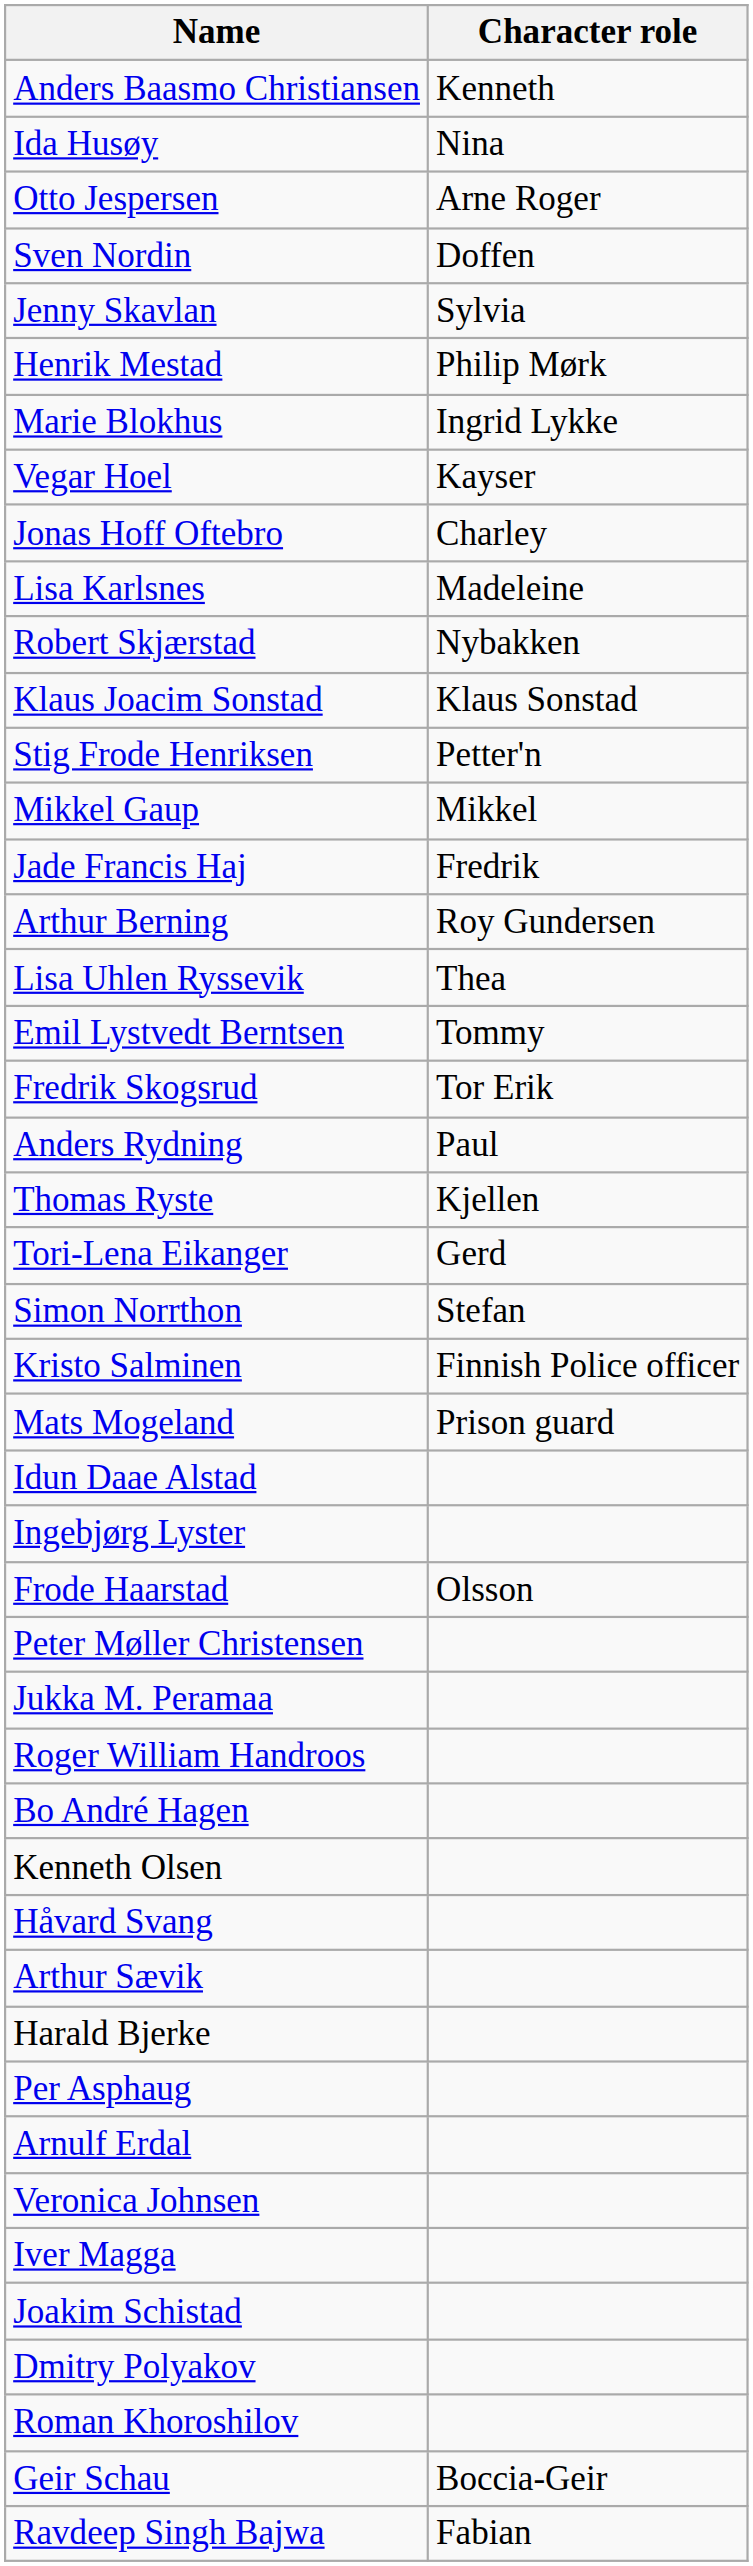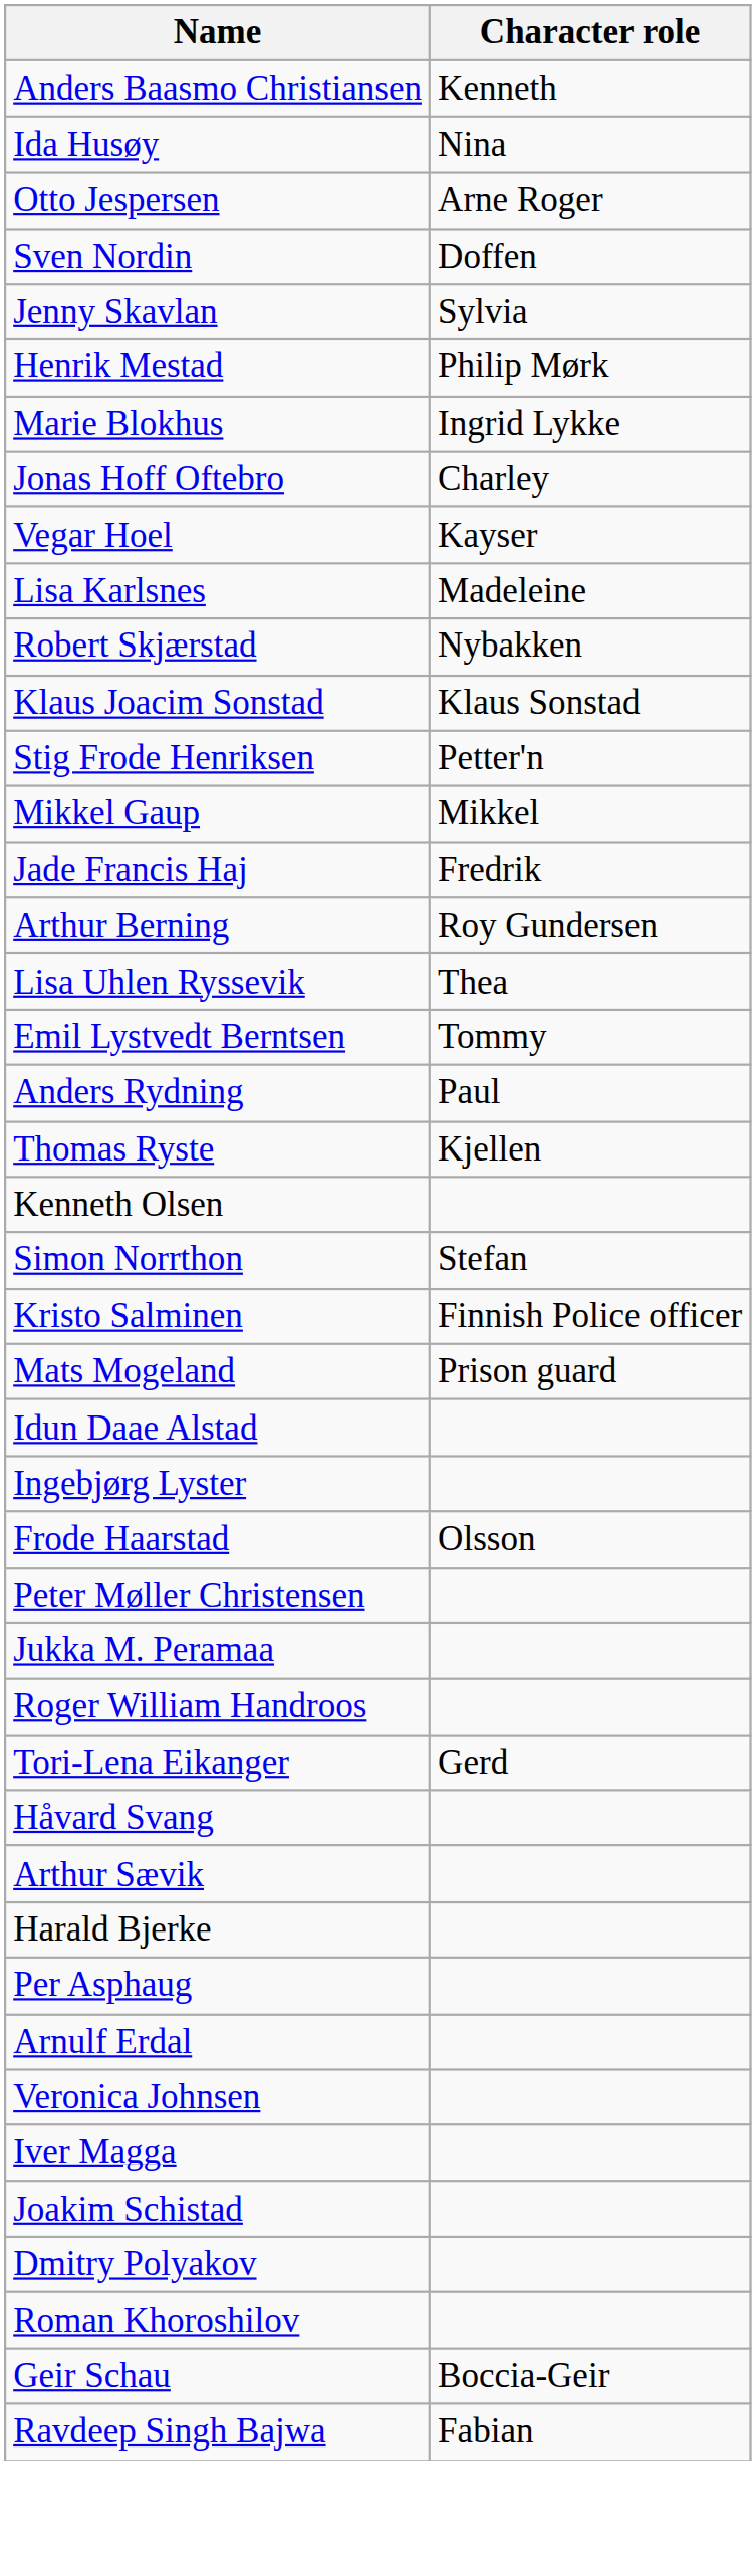rows swapped: Jonas Hoff Oftebro <-> Vegar Hoel
- row: Fredrik Skogsrud | Tor Erik
rows swapped: Tori-Lena Eikanger <-> Kenneth Olsen
- row: Bo André Hagen
